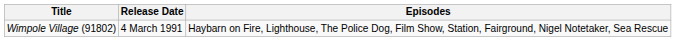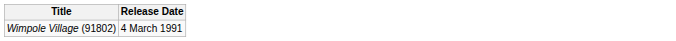- column: Episodes | Haybarn on Fire, Lighthouse, The Police Dog, Film Show, Station, Fairground, Nigel Notetaker, Sea Rescue
